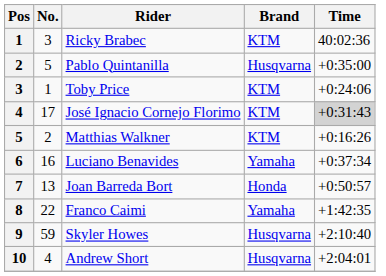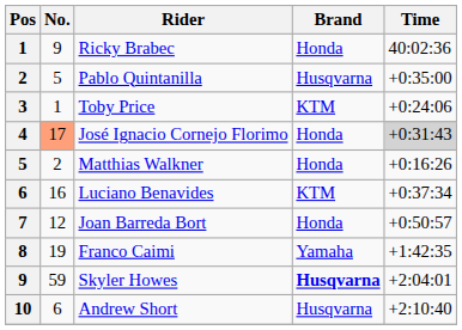Ricky Brabec | No.: 3 -> 9
Ricky Brabec | Brand: KTM -> Honda
José Ignacio Cornejo Florimo | No.: no background -> lightsalmon background
José Ignacio Cornejo Florimo | Brand: KTM -> Honda
Matthias Walkner | Brand: KTM -> Honda
Luciano Benavides | Brand: Yamaha -> KTM
Joan Barreda Bort | No.: 13 -> 12
Franco Caimi | No.: 22 -> 19
Skyler Howes | Brand: normal -> bold
Skyler Howes | Time: +2:10:40 -> +2:04:01
Andrew Short | No.: 4 -> 6
Andrew Short | Time: +2:04:01 -> +2:10:40
